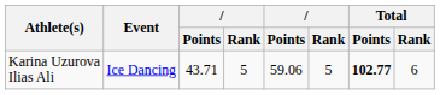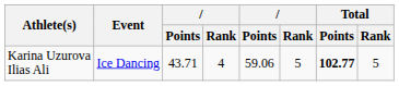Karina Uzurova Ilias Ali | column 4: 5 -> 4
Karina Uzurova Ilias Ali | Total / Rank: 6 -> 5
